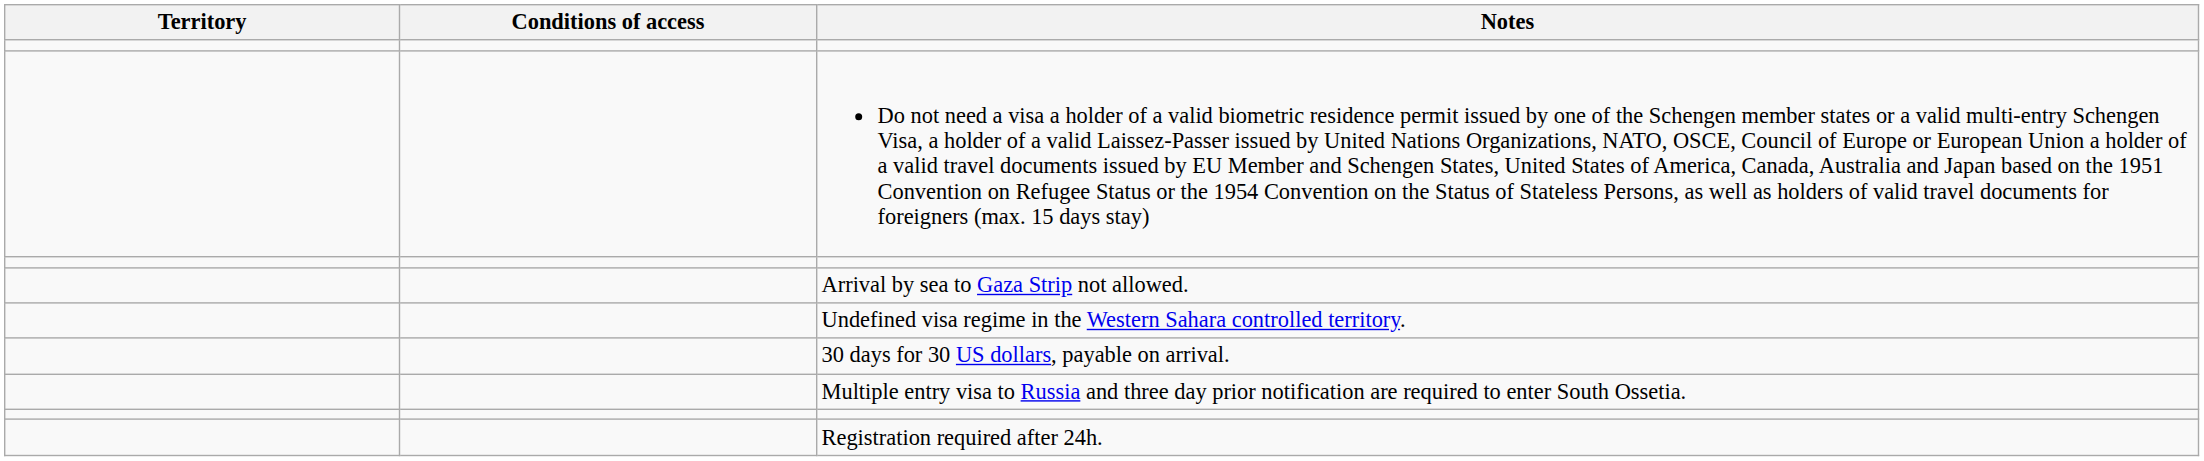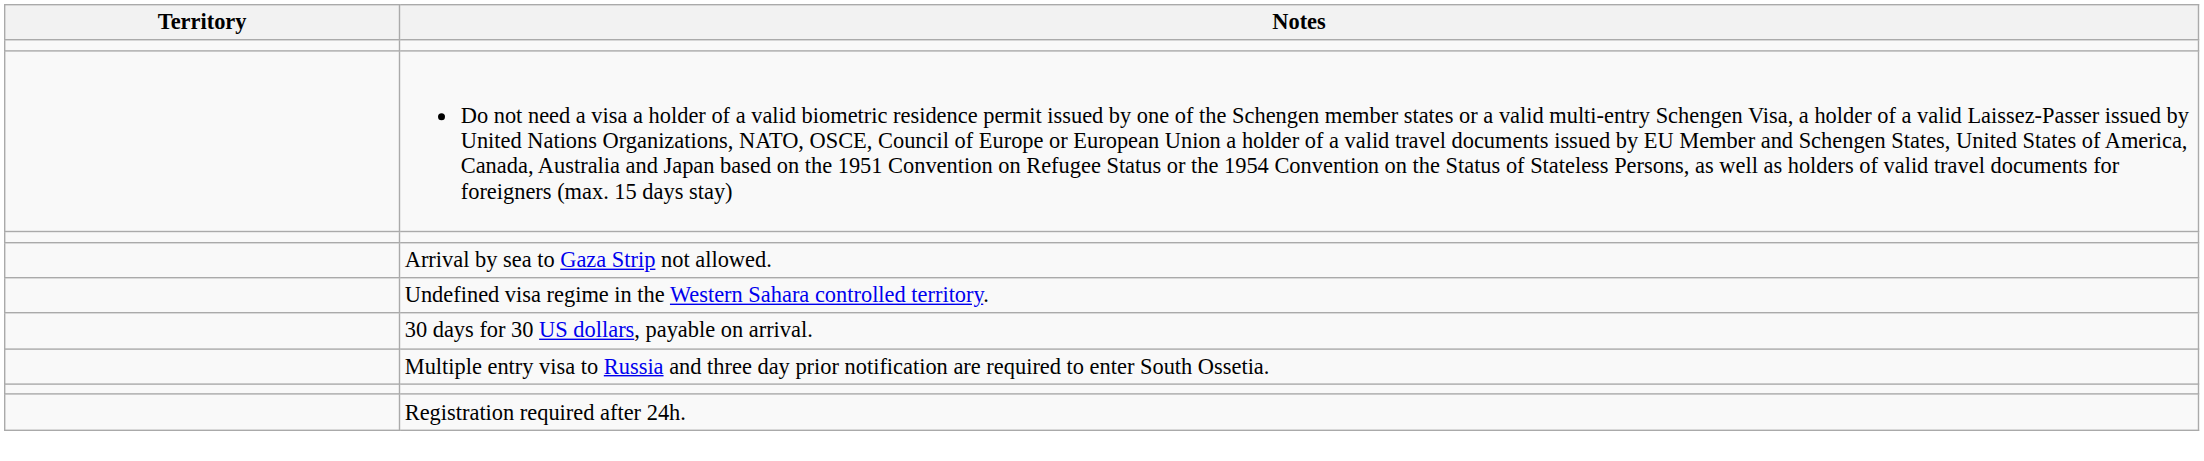- column: Conditions of access
